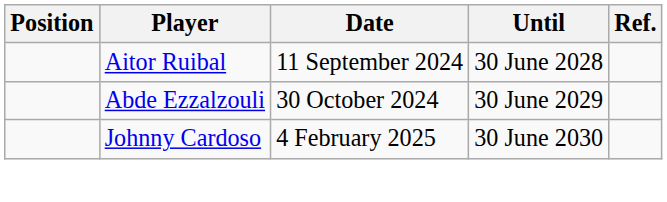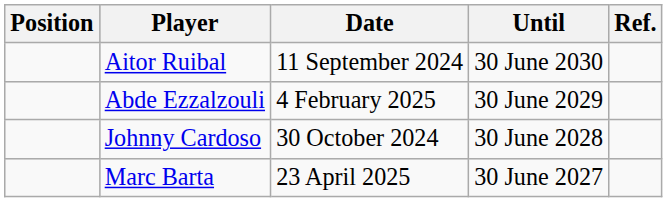Aitor Ruibal | Until: 30 June 2028 -> 30 June 2030
Abde Ezzalzouli | Date: 30 October 2024 -> 4 February 2025
Johnny Cardoso | Date: 4 February 2025 -> 30 October 2024
Johnny Cardoso | Until: 30 June 2030 -> 30 June 2028
+ row: Marc Barta | 23 April 2025 | 30 June 2027
